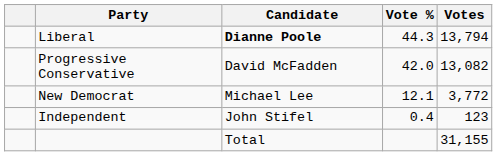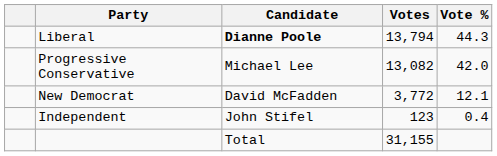columns swapped: Votes <-> Vote %
Progressive Conservative | Candidate: David McFadden -> Michael Lee
New Democrat | Candidate: Michael Lee -> David McFadden
